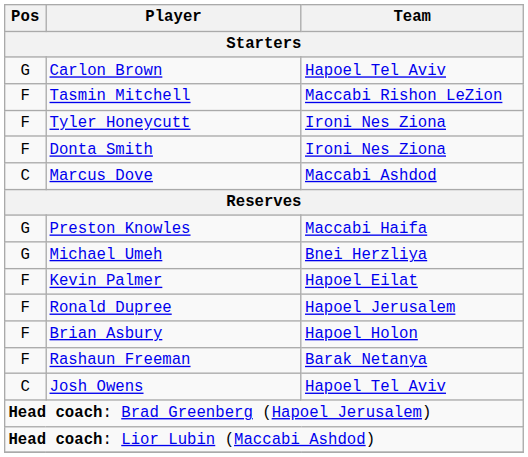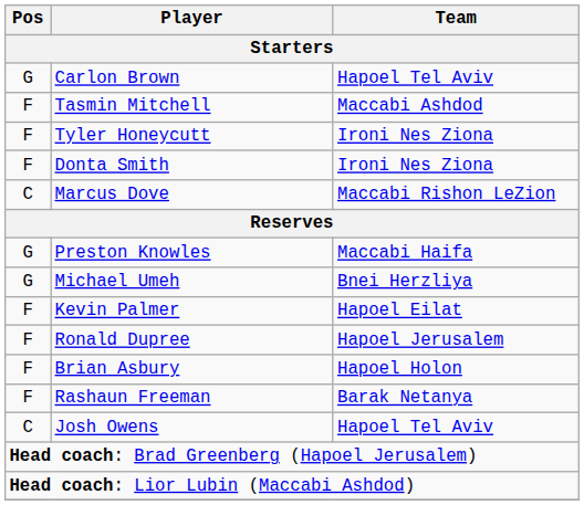Tasmin Mitchell | Team: Maccabi Rishon LeZion -> Maccabi Ashdod
Marcus Dove | Team: Maccabi Ashdod -> Maccabi Rishon LeZion
